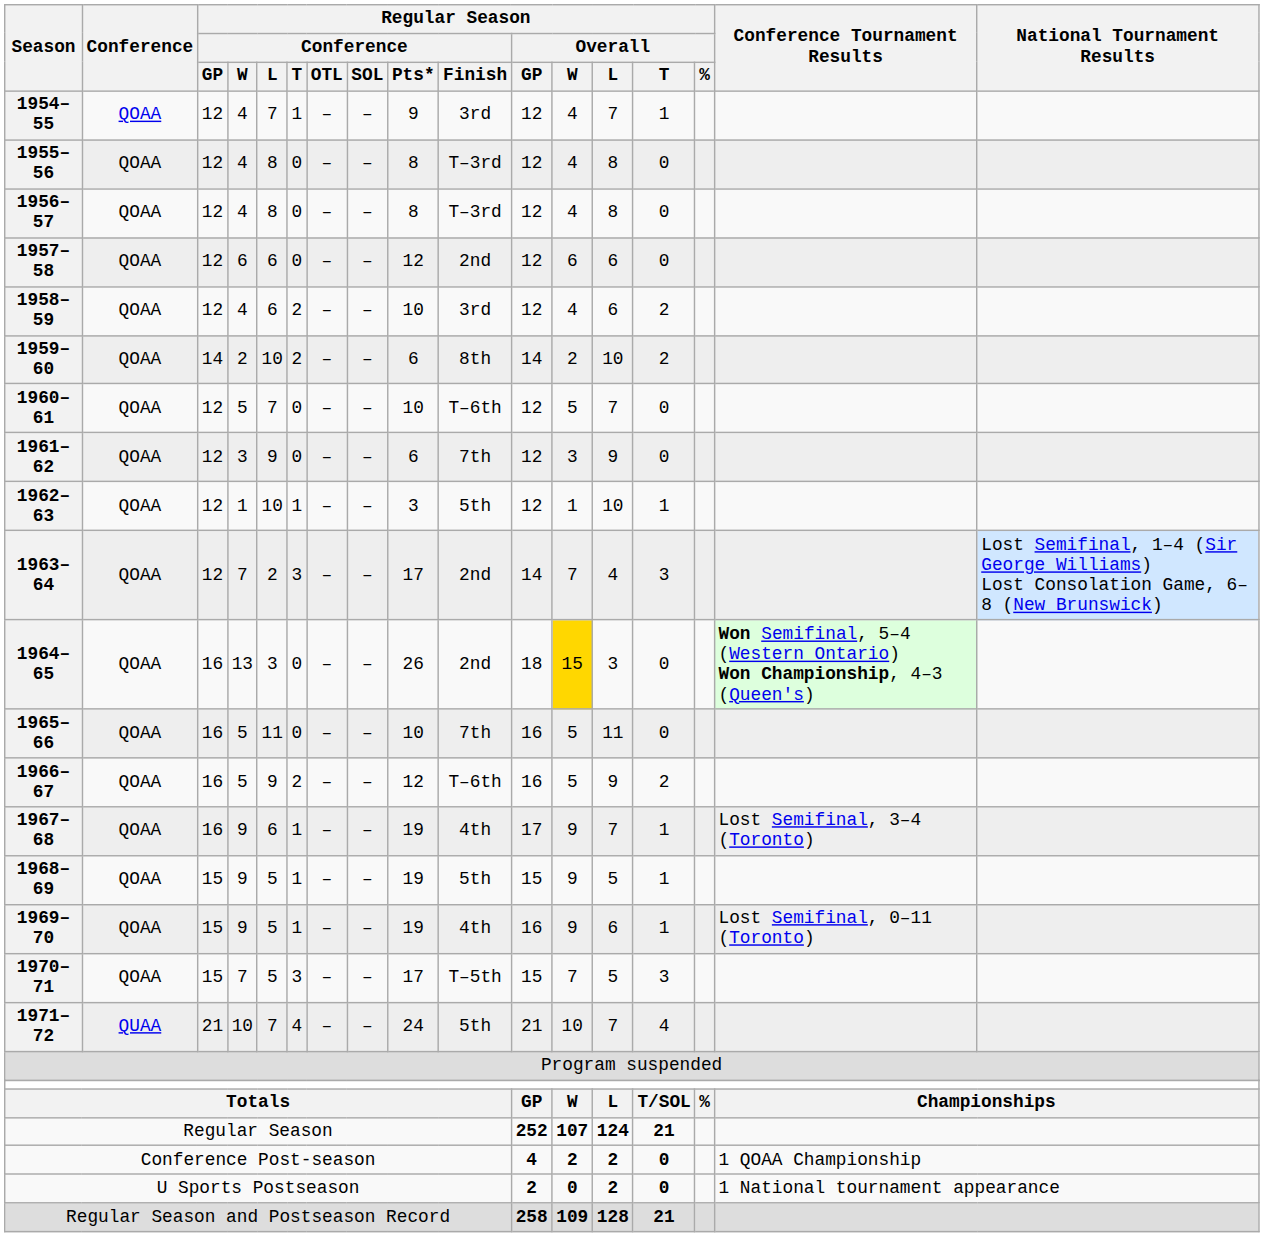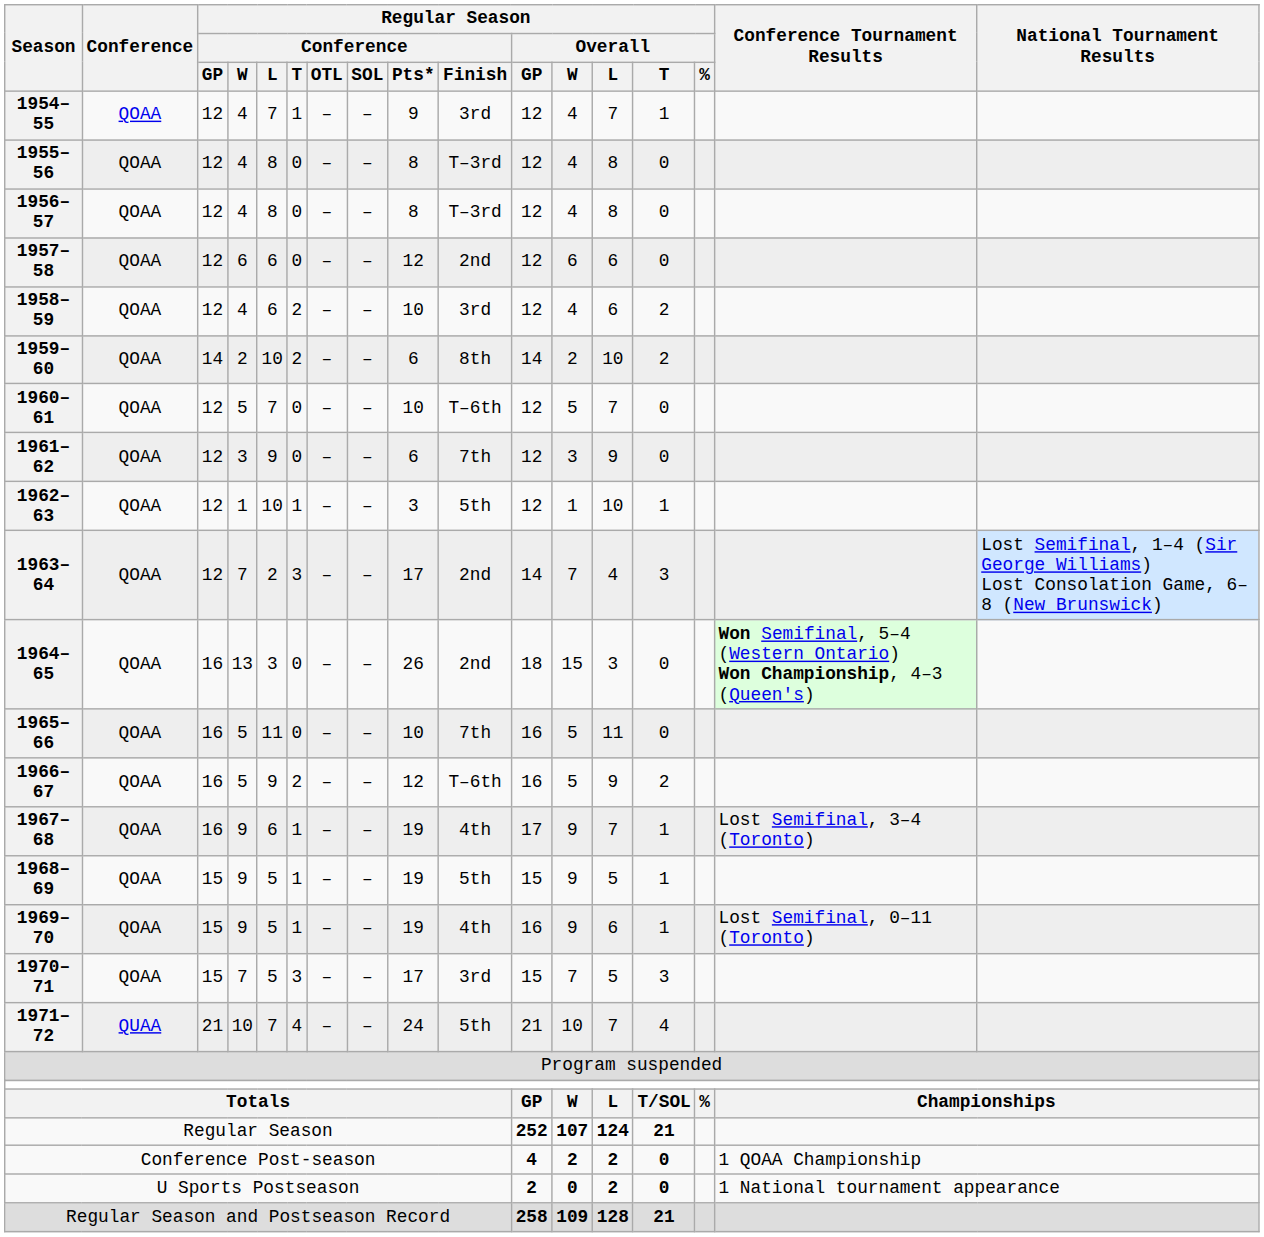1964–65 | Regular Season / Overall / W: gold background -> no background
1970–71 | Regular Season / Conference / Finish: T–5th -> 3rd
